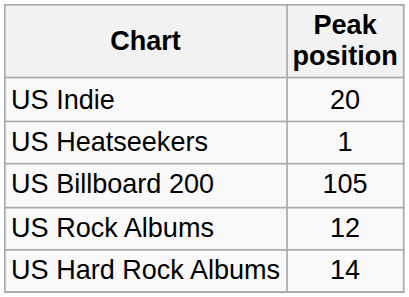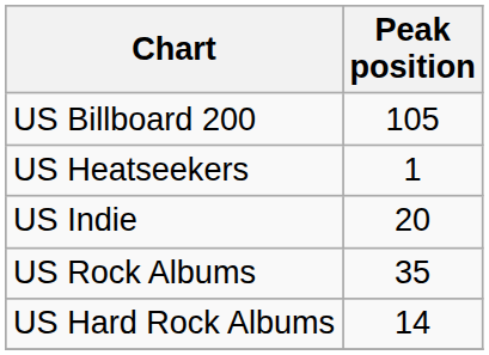rows swapped: US Billboard 200 <-> US Indie
US Rock Albums | Peak position: 12 -> 35
